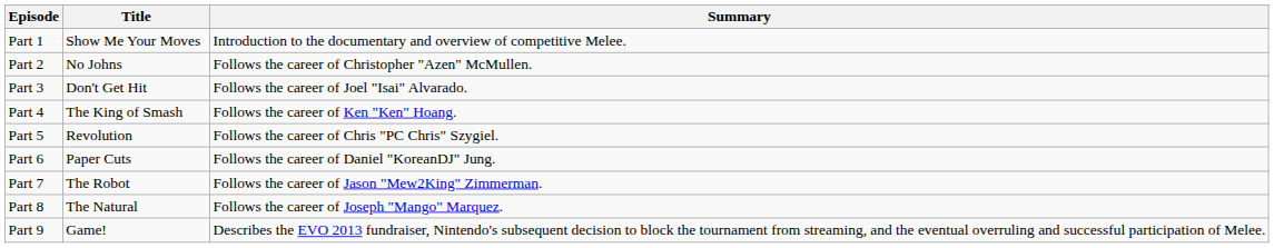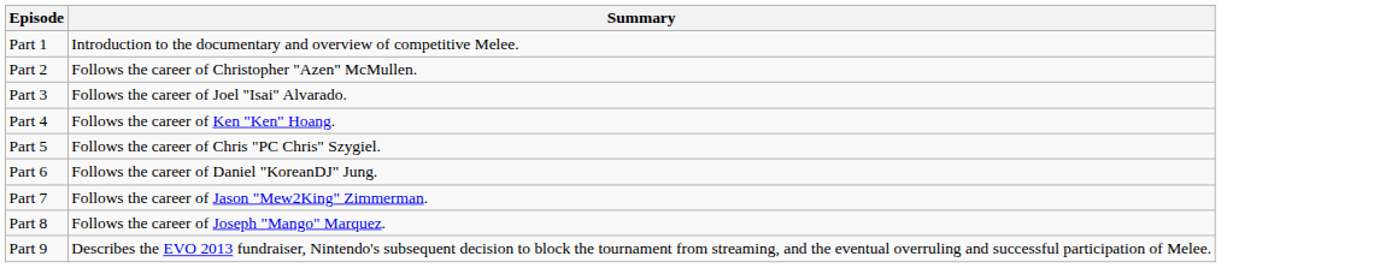- column: Title | Show Me Your Moves | No Johns | Don't Get Hit | The King of Smash | Revolution | Paper Cuts | The Robot | The Natural | Game!
